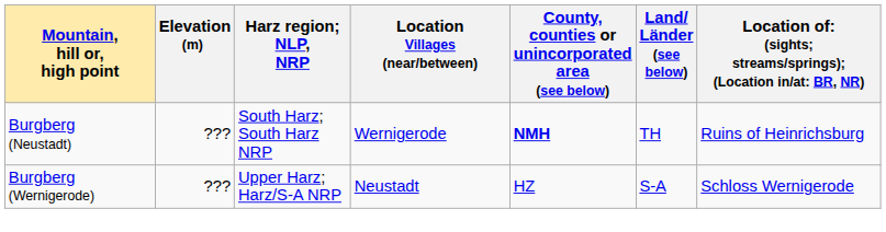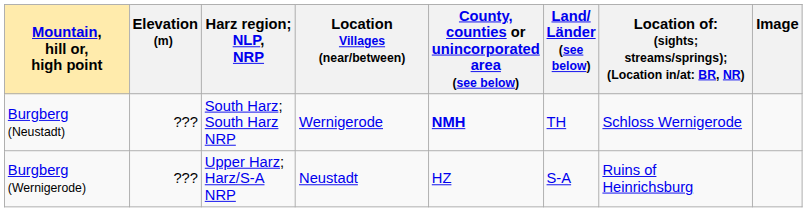+ column: Image
Burgberg (Neustadt) | column 7: Ruins of Heinrichsburg -> Schloss Wernigerode
Burgberg (Wernigerode) | column 7: Schloss Wernigerode -> Ruins of Heinrichsburg
